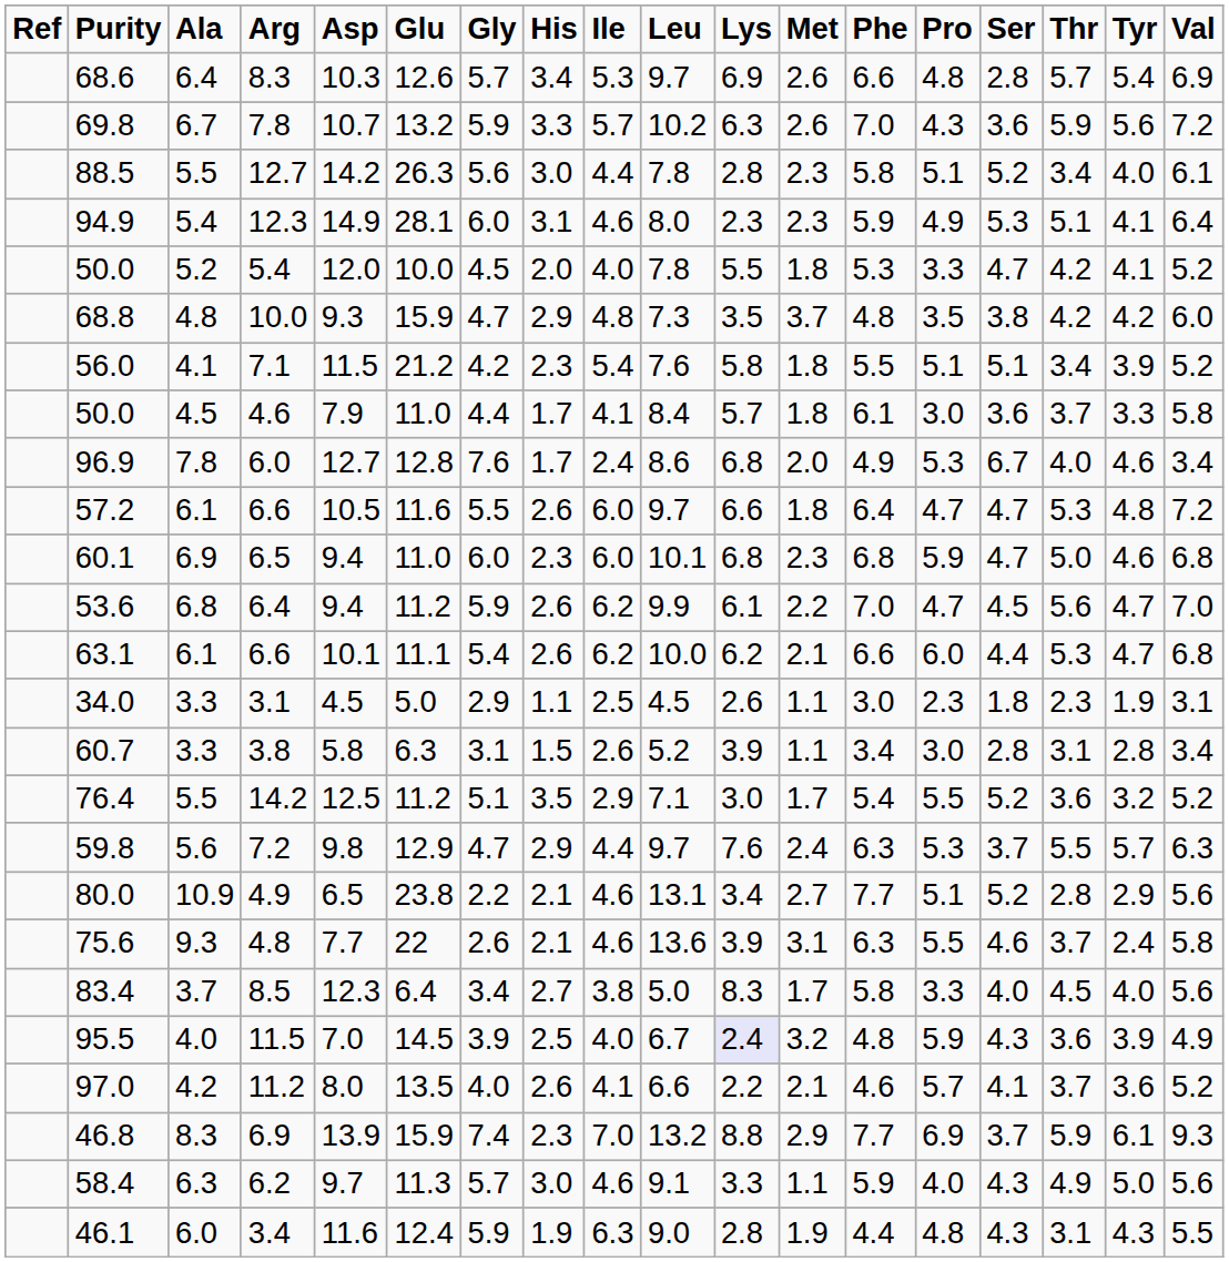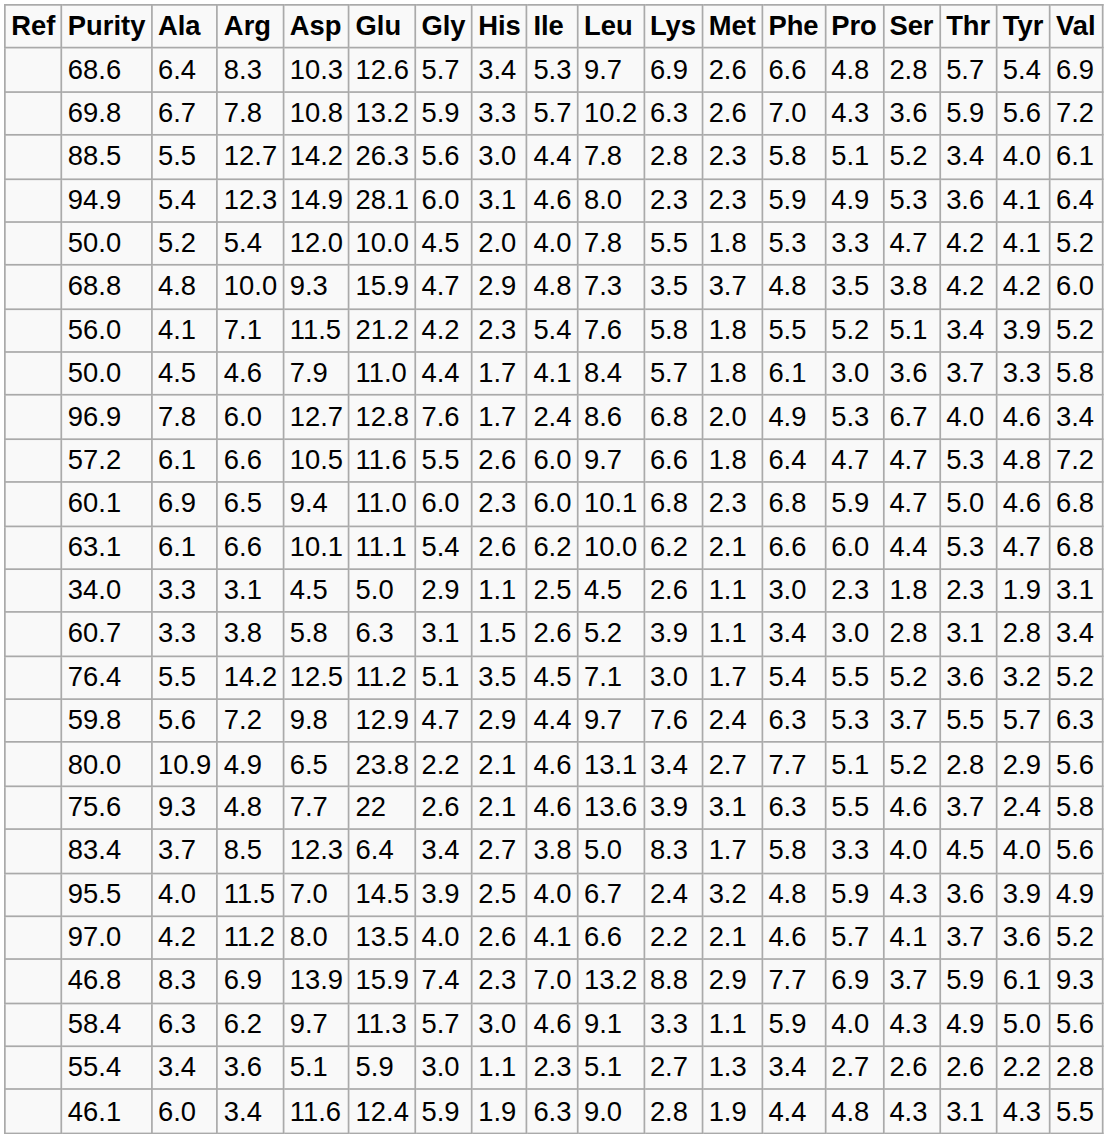69.8 | Asp: 10.7 -> 10.8
94.9 | Thr: 5.1 -> 3.6
56.0 | Pro: 5.1 -> 5.2
- row: 53.6 | 6.8 | 6.4 | 9.4 | 11.2 | 5.9 | 2.6 | 6.2 | 9.9 | 6.1 | 2.2 | 7.0 | 4.7 | 4.5 | 5.6 | 4.7 | 7.0
76.4 | Ile: 2.9 -> 4.5
95.5 | Lys: lavender background -> no background
+ row: 55.4 | 3.4 | 3.6 | 5.1 | 5.9 | 3.0 | 1.1 | 2.3 | 5.1 | 2.7 | 1.3 | 3.4 | 2.7 | 2.6 | 2.6 | 2.2 | 2.8
